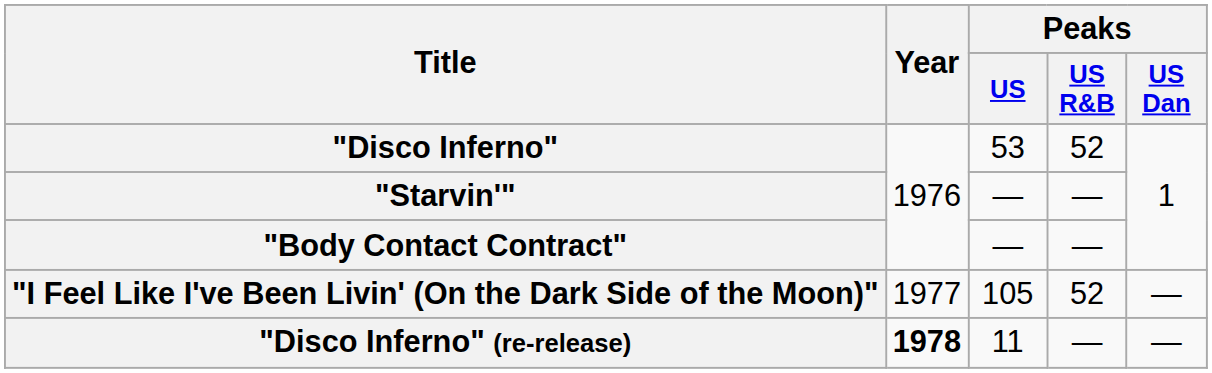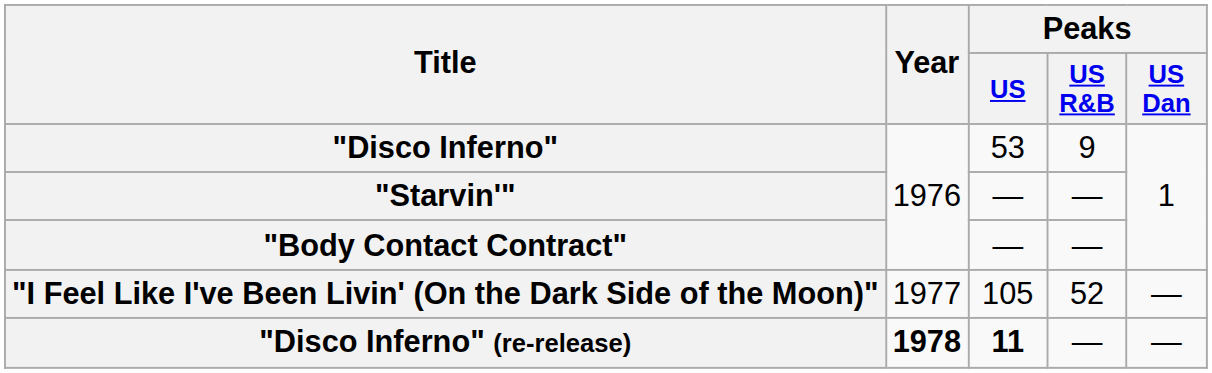"Disco Inferno" | Peaks / US R&B: 52 -> 9
"Disco Inferno" (re-release) | Peaks / US: normal -> bold
